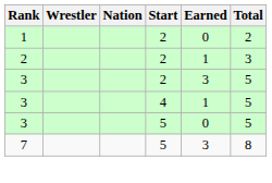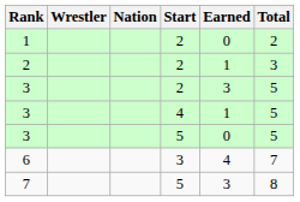+ row: 6 | 3 | 4 | 7
